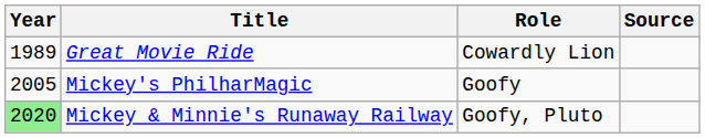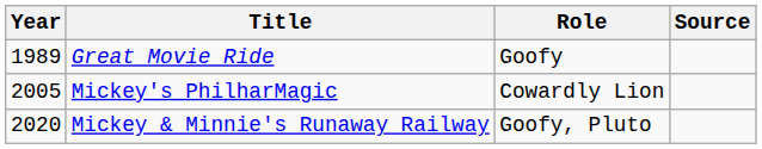Great Movie Ride | Role: Cowardly Lion -> Goofy
Mickey's PhilharMagic | Role: Goofy -> Cowardly Lion
Mickey & Minnie's Runaway Railway | Year: lightgreen background -> no background
